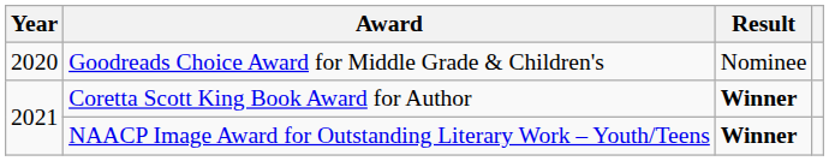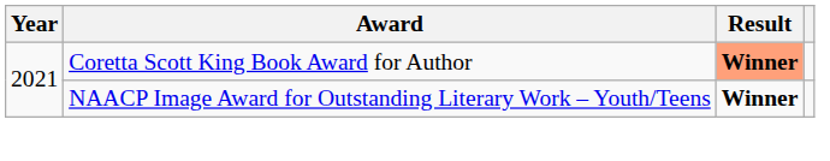- row: 2020 | Goodreads Choice Award for Middle Grade & Children's | Nominee
Coretta Scott King Book Award for Author | Result: no background -> lightsalmon background
